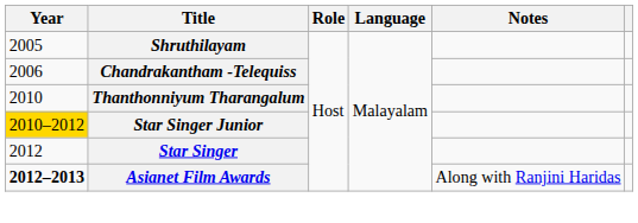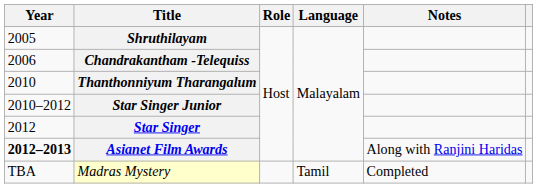Star Singer Junior | Year: gold background -> no background
+ row: TBA | Madras Mystery | Tamil | Completed
